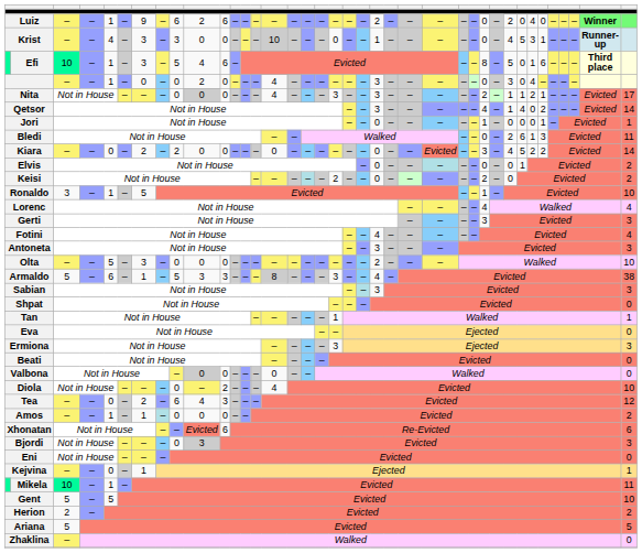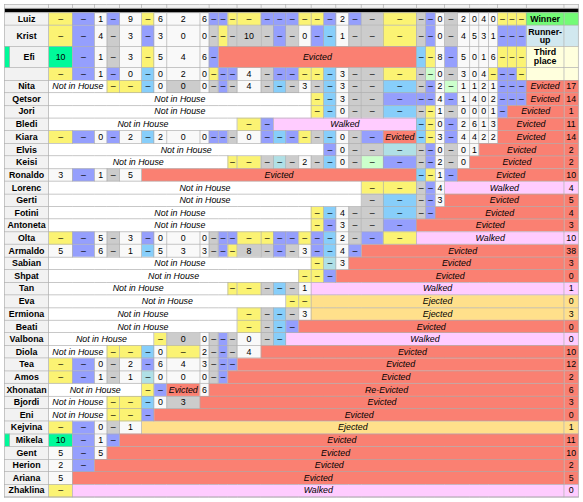Kiara | column 31: 5 -> 4
Gerti | column 38: 3 -> 5
